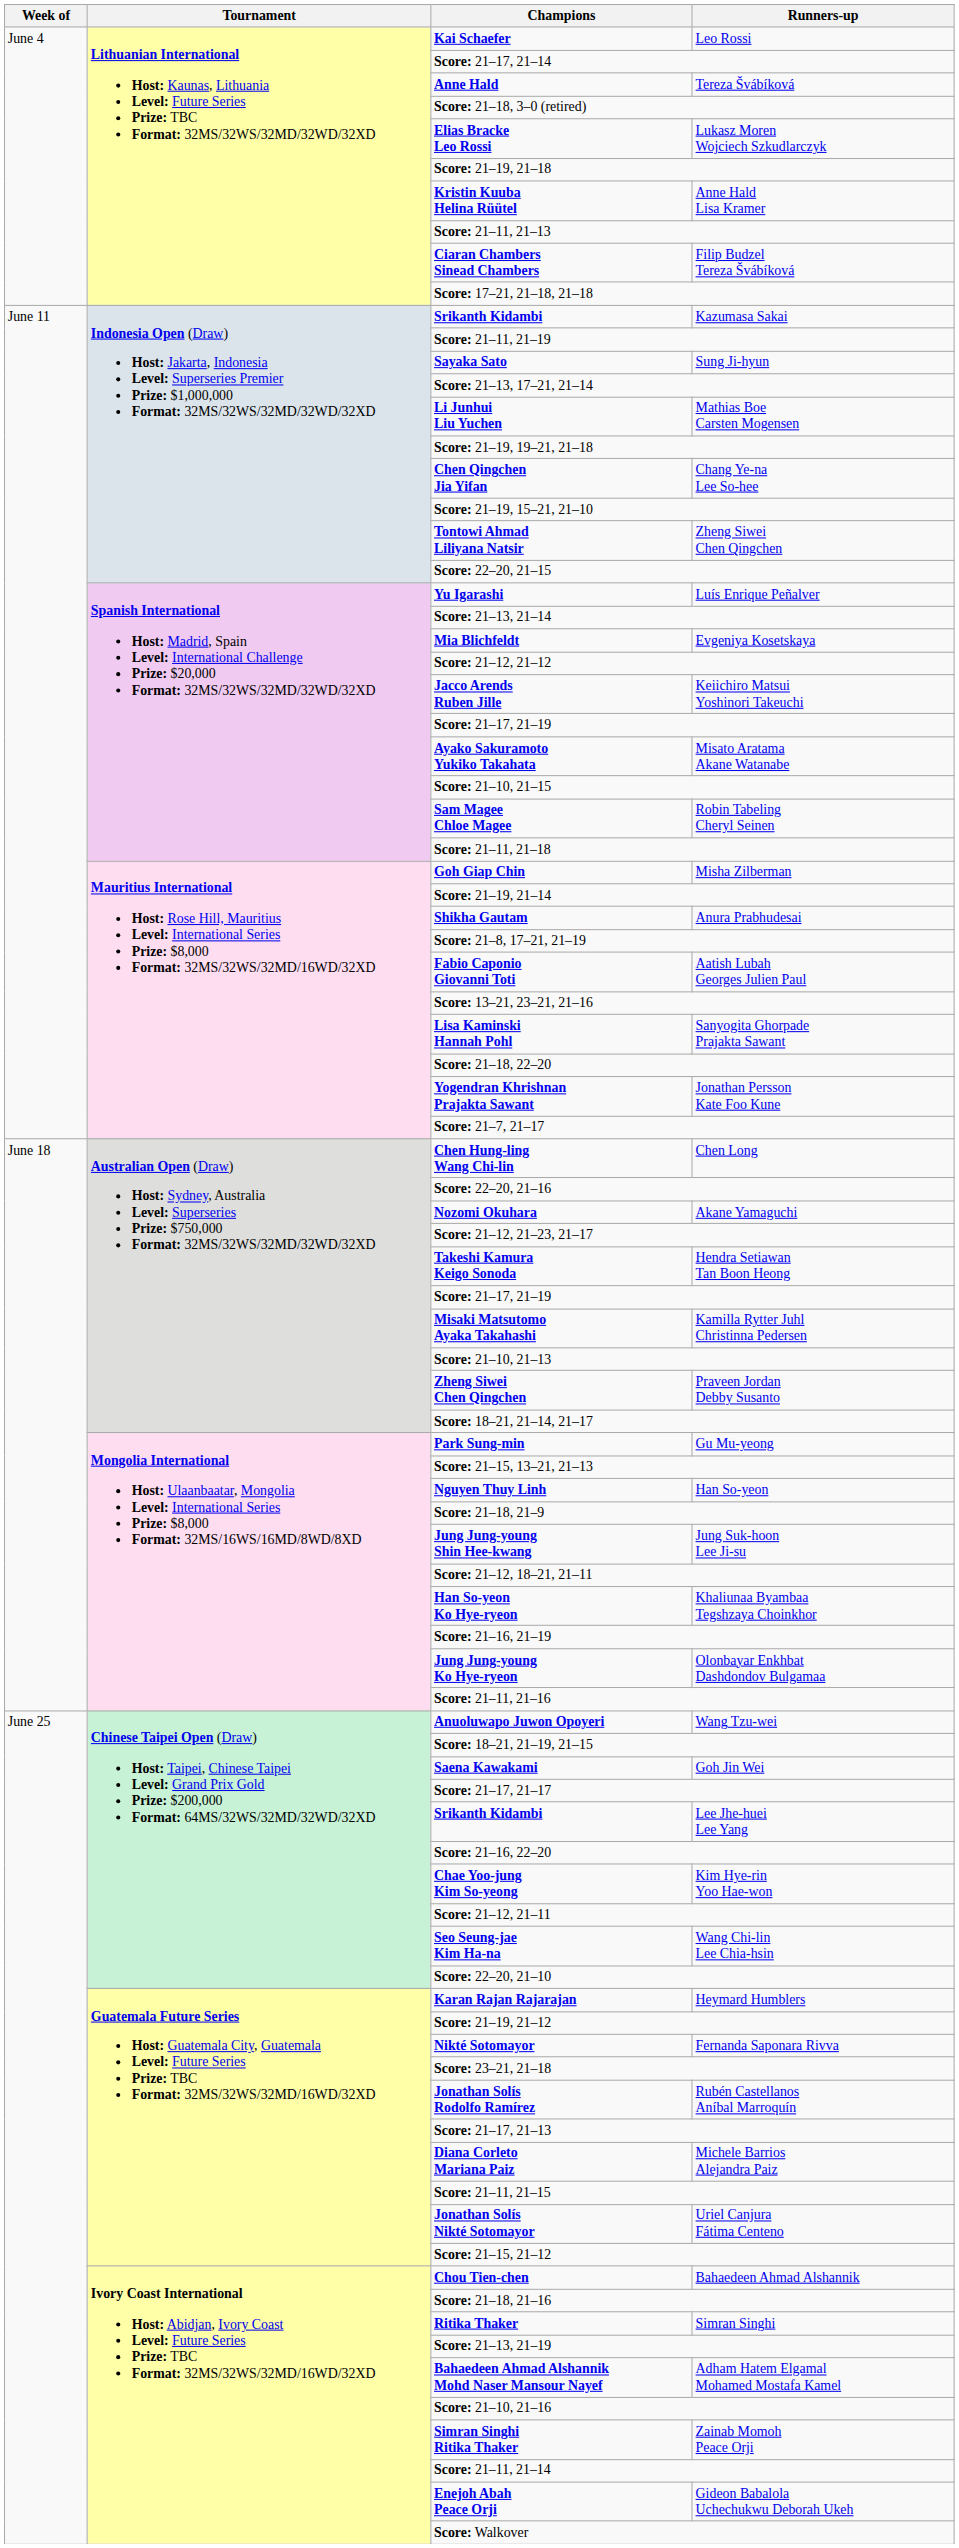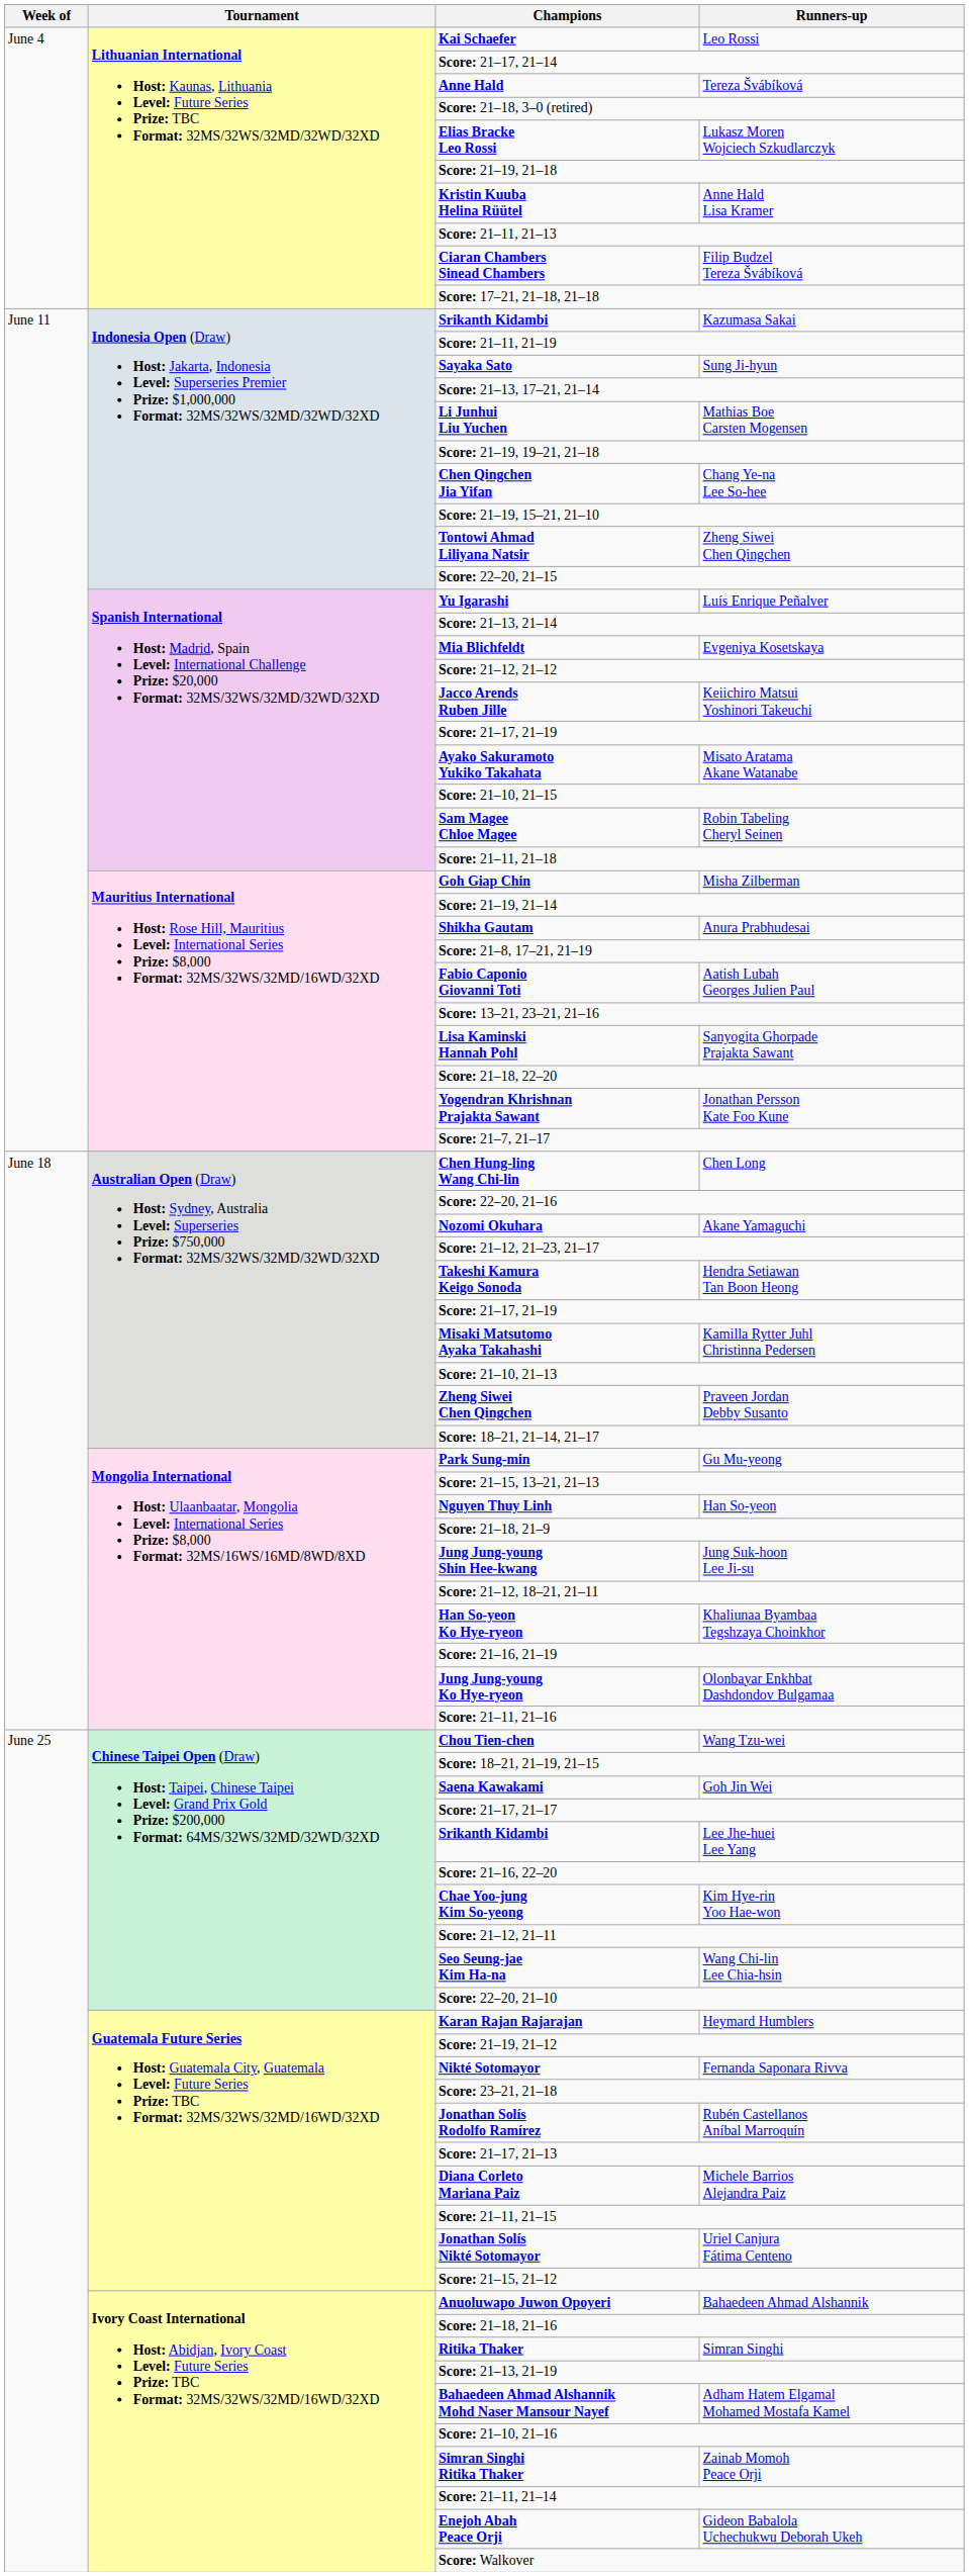Wang Tzu-wei | Champions: Anuoluwapo Juwon Opoyeri -> Chou Tien-chen
Bahaedeen Ahmad Alshannik | Champions: Chou Tien-chen -> Anuoluwapo Juwon Opoyeri
